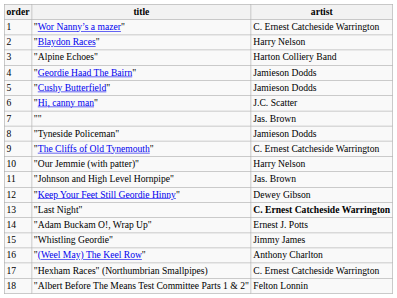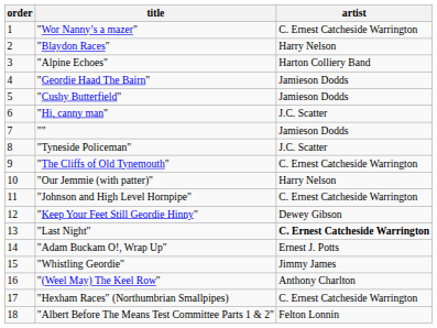"" | artist: Jas. Brown -> Jamieson Dodds
"Tyneside Policeman" | artist: Jamieson Dodds -> J.C. Scatter
"Johnson and High Level Hornpipe" | artist: Jas. Brown -> C. Ernest Catcheside Warrington
